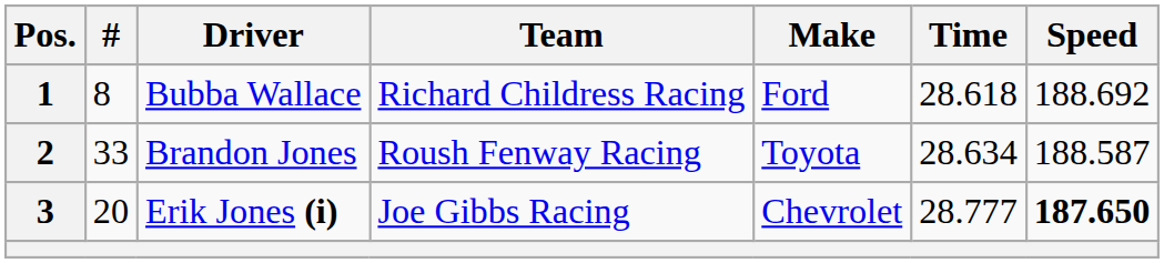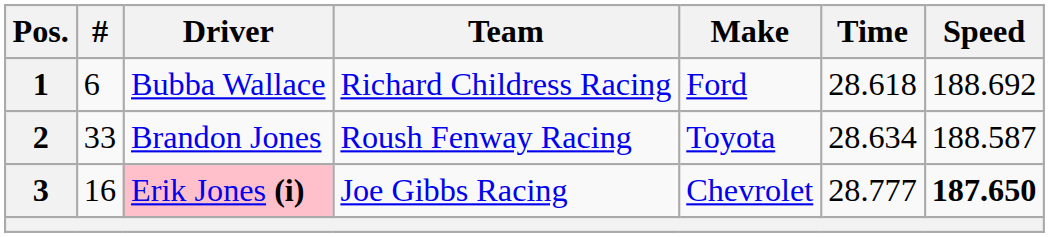1 | #: 8 -> 6
3 | #: 20 -> 16
3 | Driver: no background -> pink background
